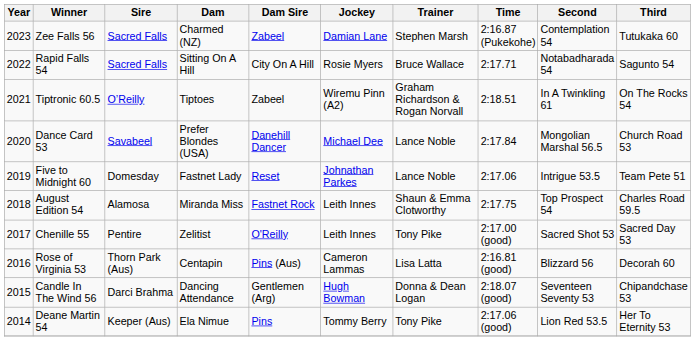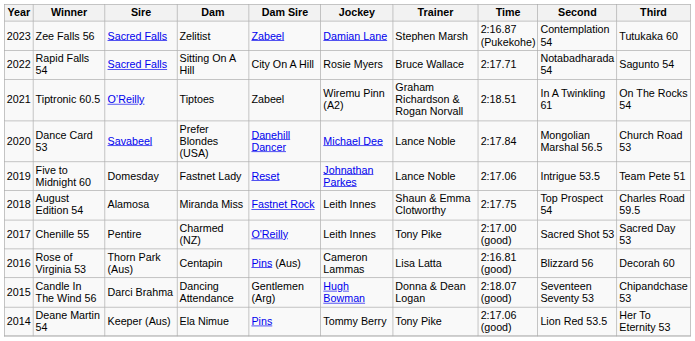Zee Falls 56 | Dam: Charmed (NZ) -> Zelitist
Chenille 55 | Dam: Zelitist -> Charmed (NZ)
